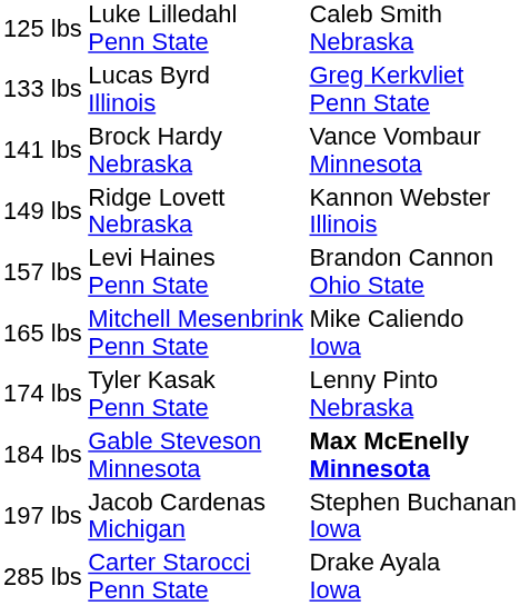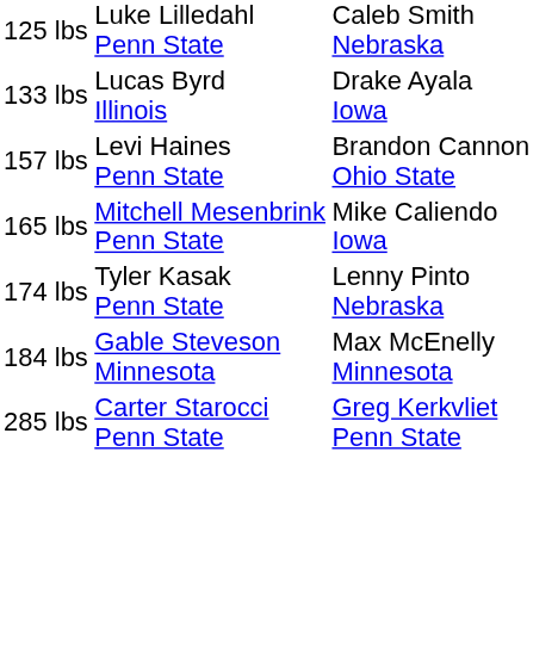133 lbs | column 3: Greg Kerkvliet Penn State -> Drake Ayala Iowa
- row: 141 lbs | Brock Hardy Nebraska | Vance Vombaur Minnesota
- row: 149 lbs | Ridge Lovett Nebraska | Kannon Webster Illinois
184 lbs | column 3: bold -> normal
- row: 197 lbs | Jacob Cardenas Michigan | Stephen Buchanan Iowa
285 lbs | column 3: Drake Ayala Iowa -> Greg Kerkvliet Penn State
